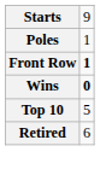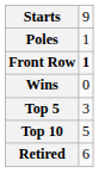Wins | column 2: bold -> normal
+ row: Top 5 | 3
